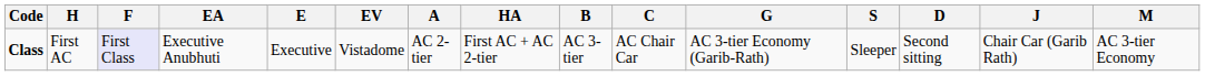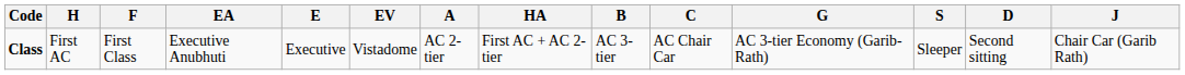- column: M | AC 3-tier Economy
Class | F: lavender background -> no background
